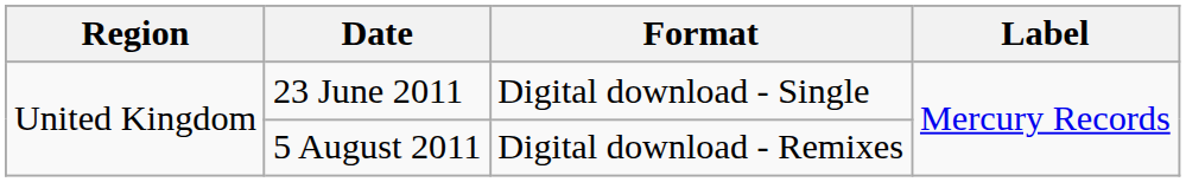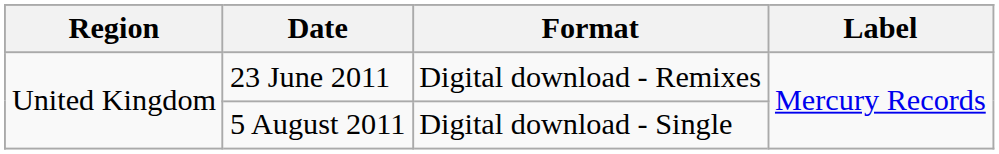23 June 2011 | Format: Digital download - Single -> Digital download - Remixes
5 August 2011 | Format: Digital download - Remixes -> Digital download - Single
